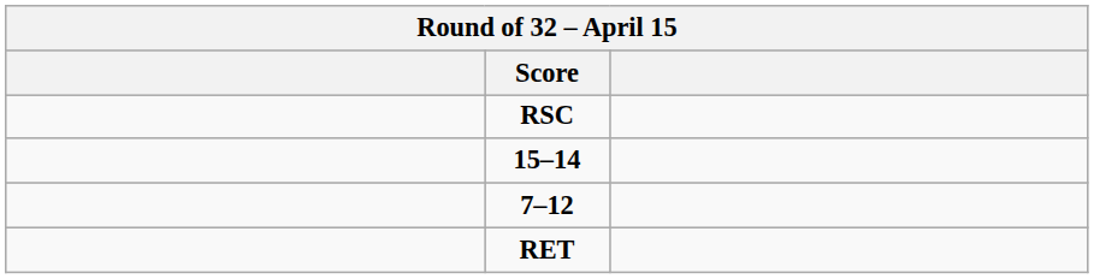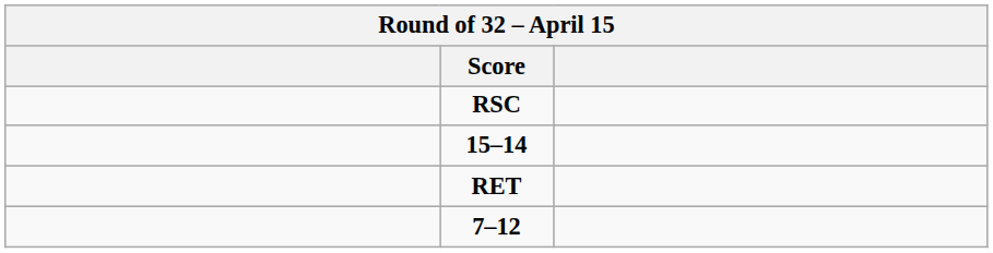rows swapped: 7–12 <-> RET
